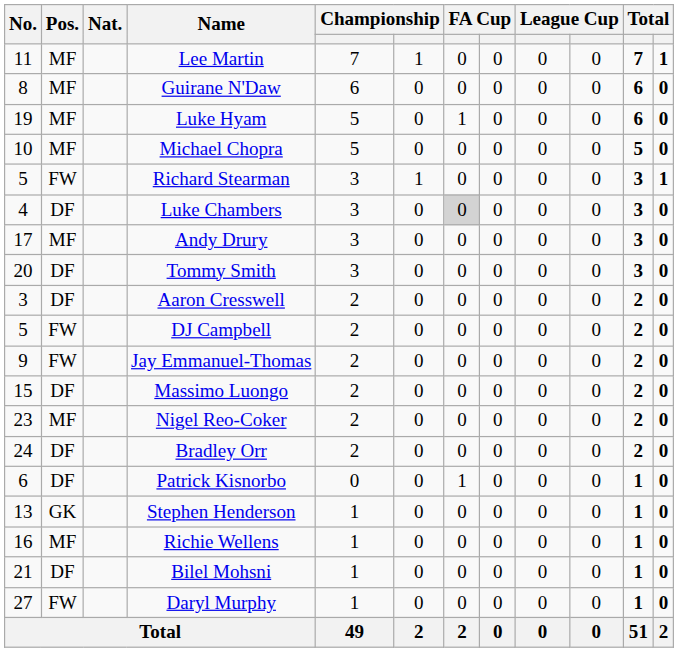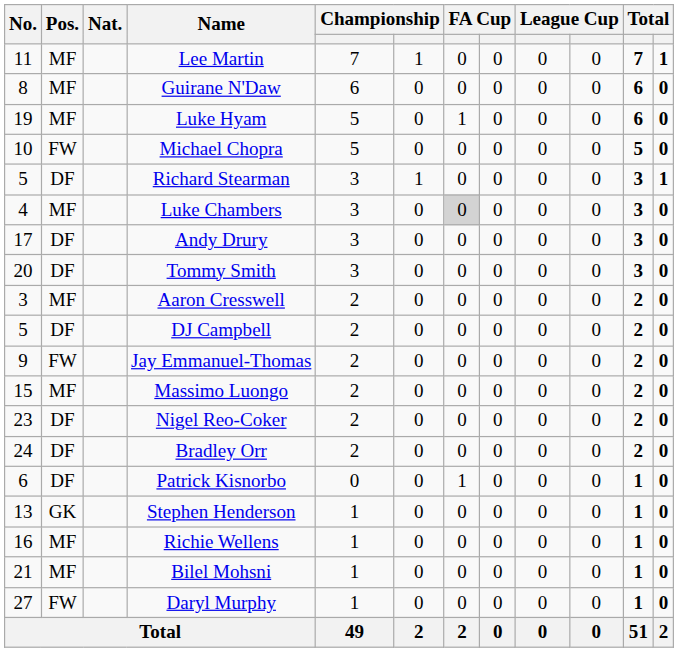Michael Chopra | Pos.: MF -> FW
Richard Stearman | Pos.: FW -> DF
Luke Chambers | Pos.: DF -> MF
Andy Drury | Pos.: MF -> DF
Aaron Cresswell | Pos.: DF -> MF
DJ Campbell | Pos.: FW -> DF
Massimo Luongo | Pos.: DF -> MF
Nigel Reo-Coker | Pos.: MF -> DF
Bilel Mohsni | Pos.: DF -> MF
